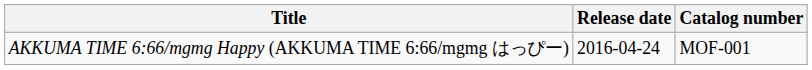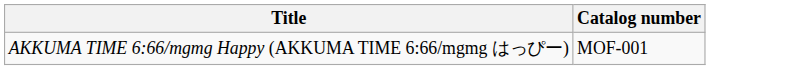- column: Release date | 2016-04-24
